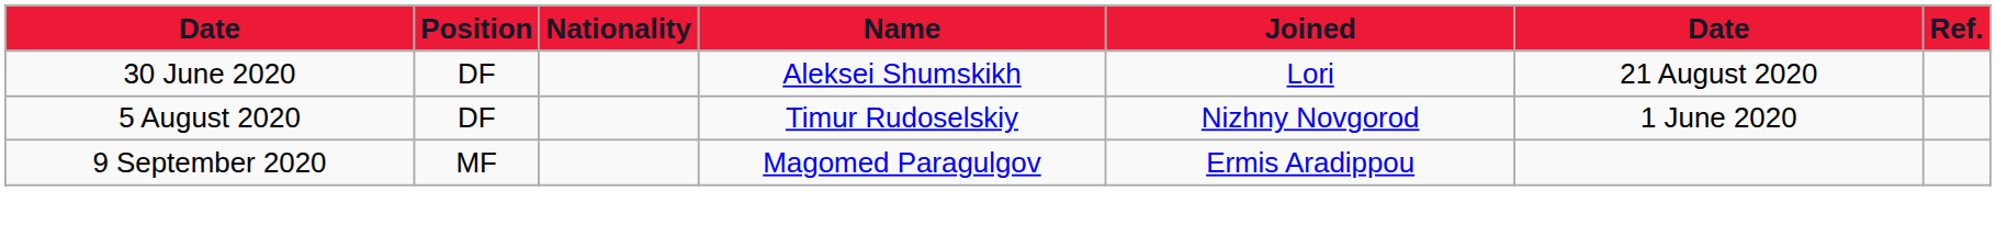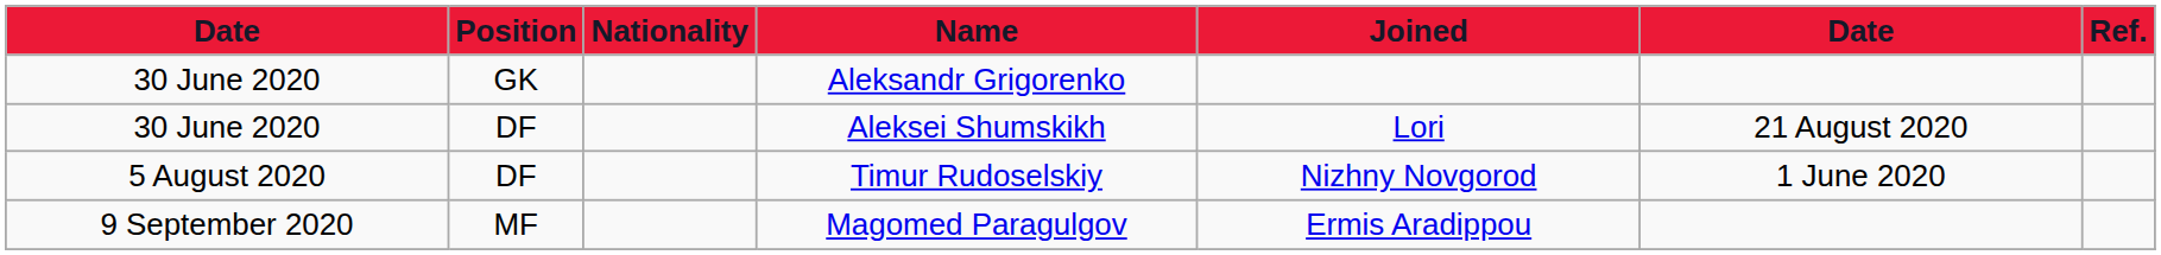+ row: 30 June 2020 | GK | Aleksandr Grigorenko
